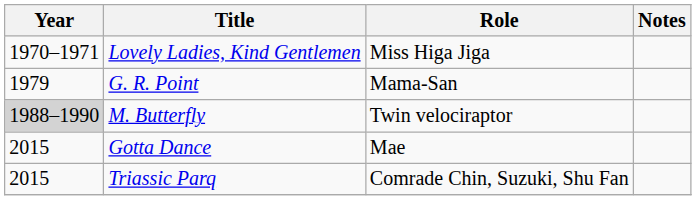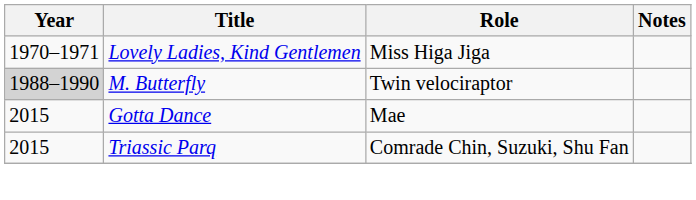- row: 1979 | G. R. Point | Mama-San
